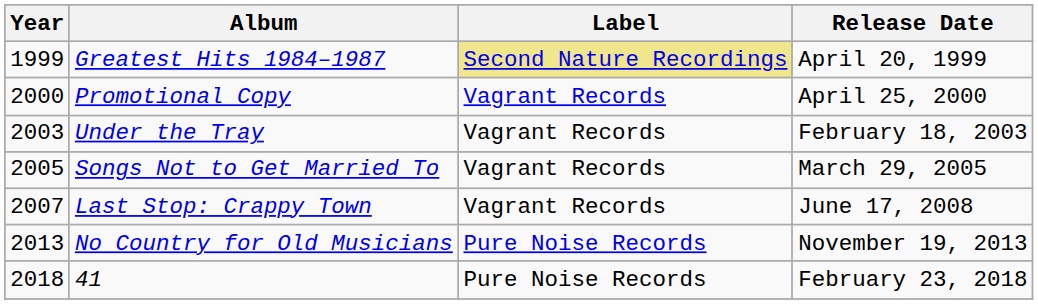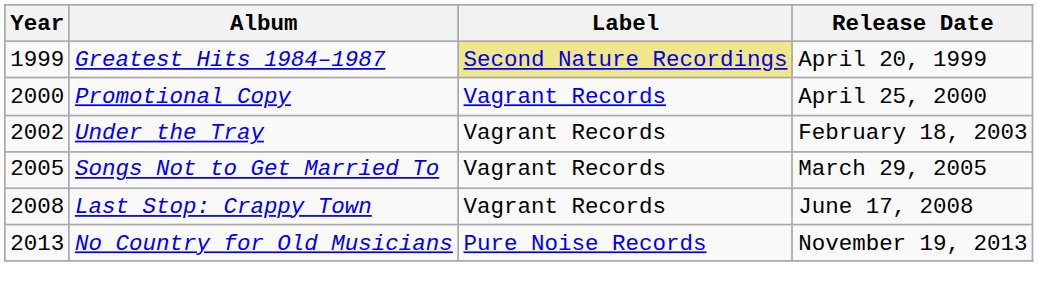Under the Tray | Year: 2003 -> 2002
Last Stop: Crappy Town | Year: 2007 -> 2008
- row: 2018 | 41 | Pure Noise Records | February 23, 2018
